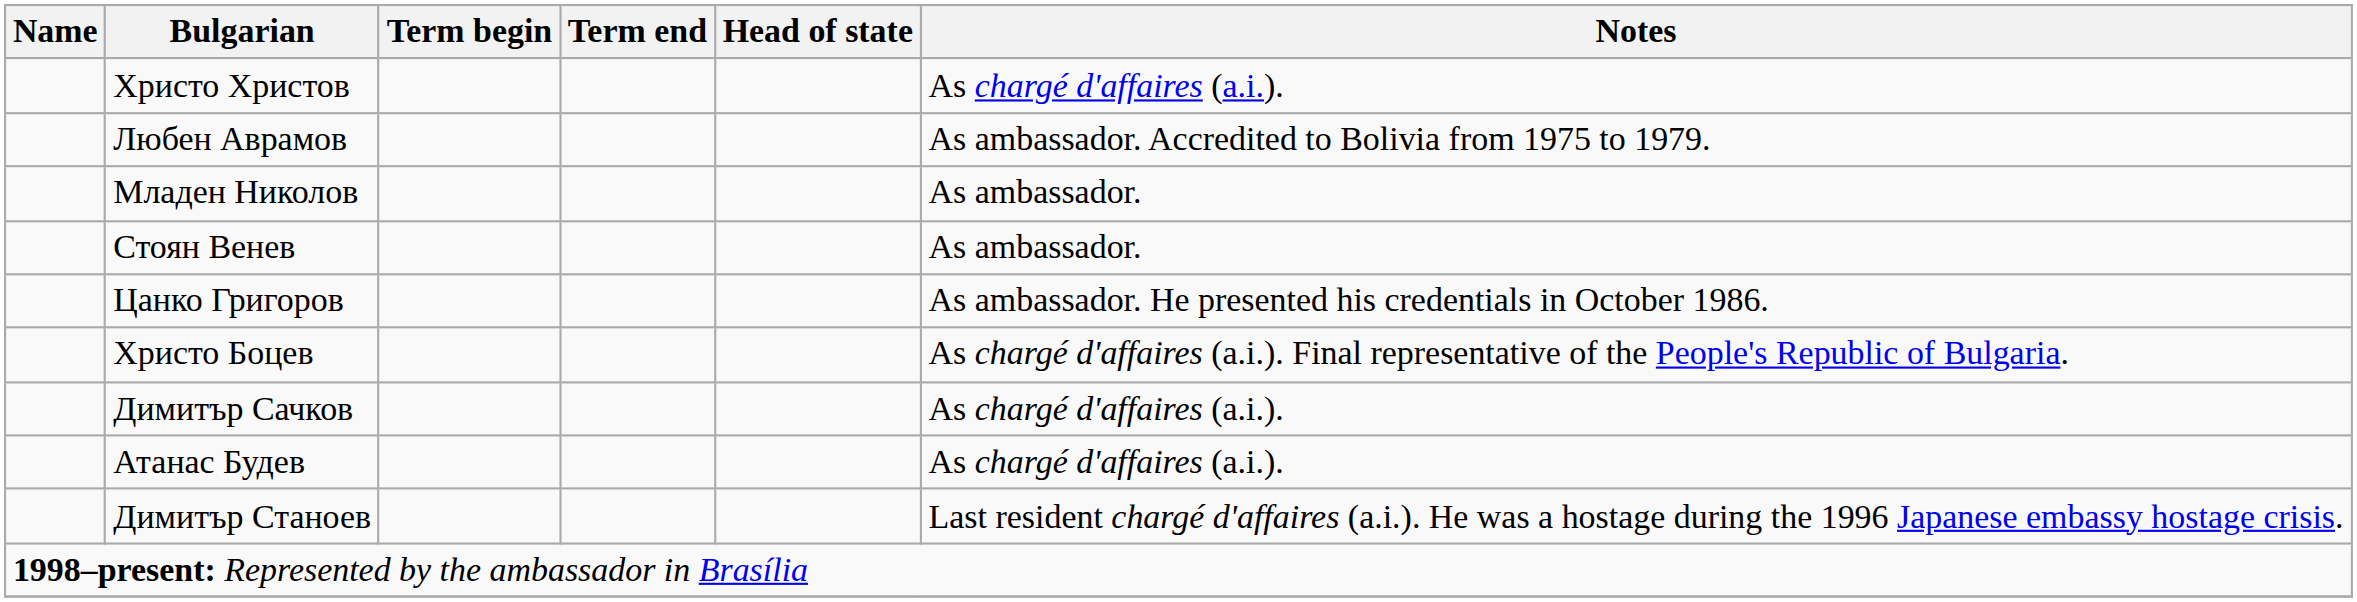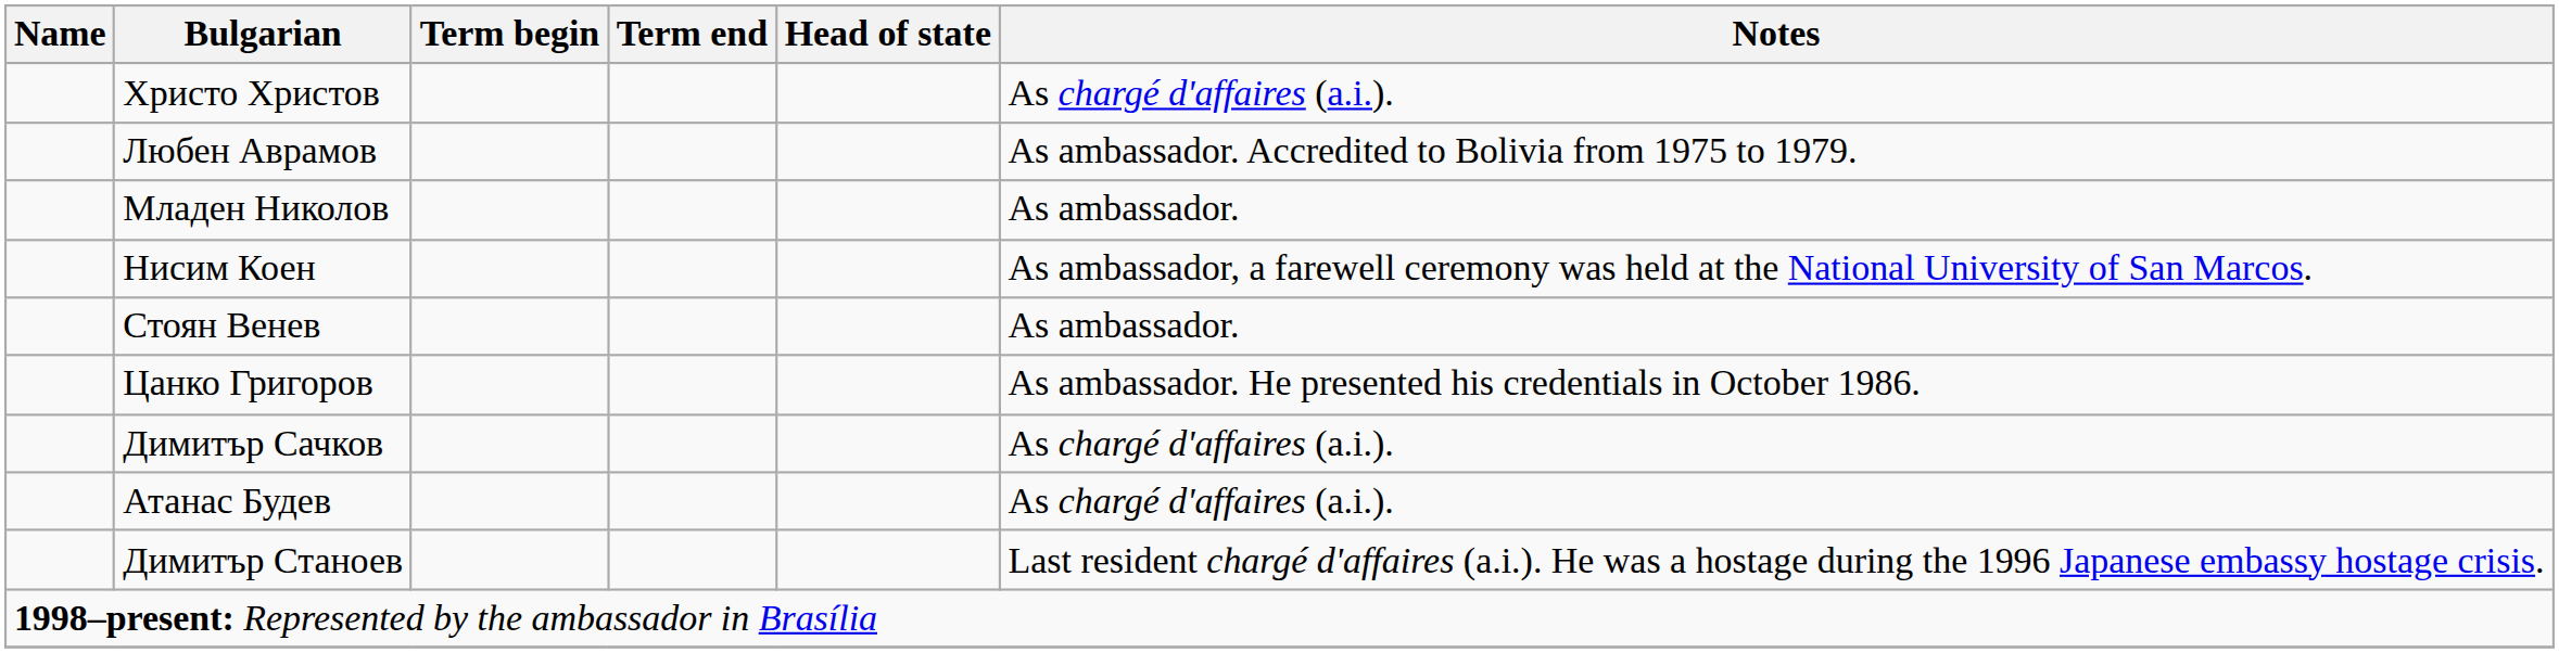+ row: Нисим Коен | As ambassador, a farewell ceremony was held at the National University of San Marcos.
- row: Христо Боцев | As chargé d'affaires (a.i.). Final representative of the People's Republic of Bulgaria.
